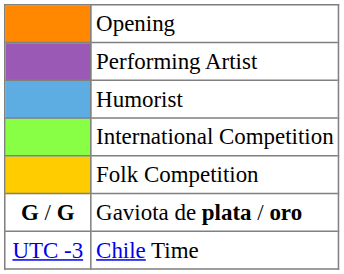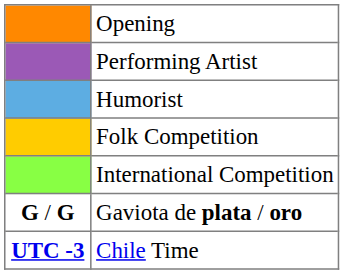rows swapped: Folk Competition <-> International Competition
Chile Time | column 1: normal -> bold
